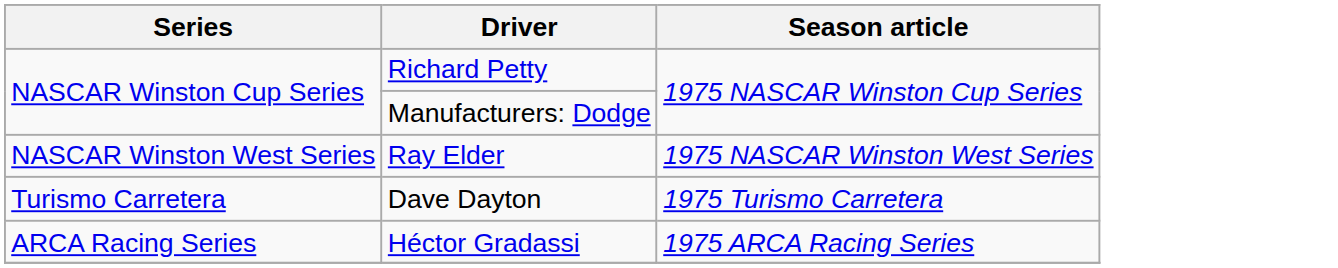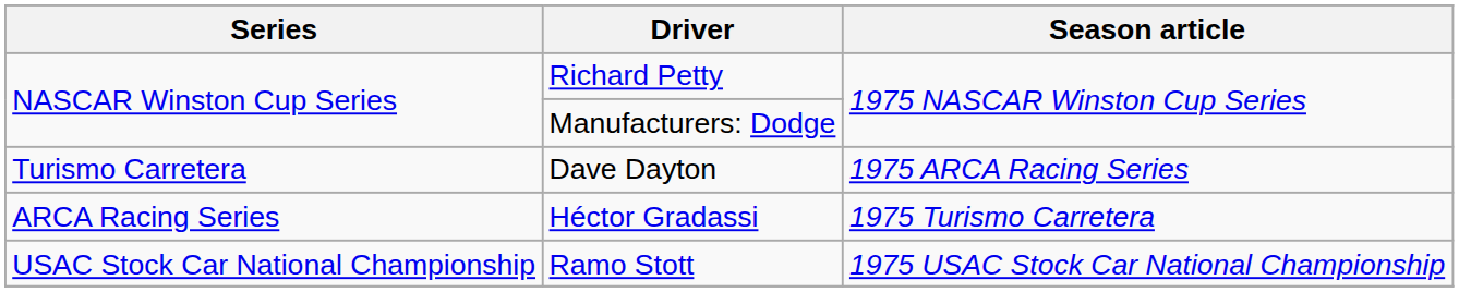- row: NASCAR Winston West Series | Ray Elder | 1975 NASCAR Winston West Series
Dave Dayton | Season article: 1975 Turismo Carretera -> 1975 ARCA Racing Series
Héctor Gradassi | Season article: 1975 ARCA Racing Series -> 1975 Turismo Carretera
+ row: USAC Stock Car National Championship | Ramo Stott | 1975 USAC Stock Car National Championship
